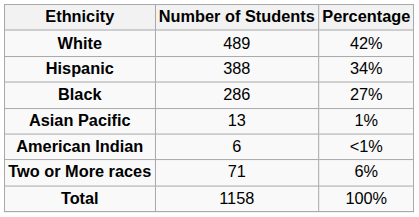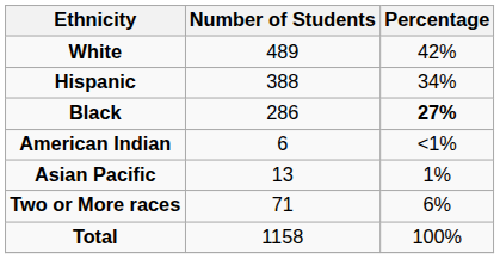Black | Percentage: normal -> bold
rows swapped: Asian Pacific <-> American Indian
